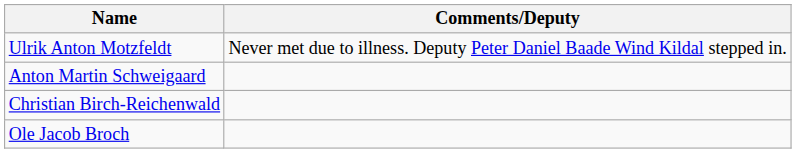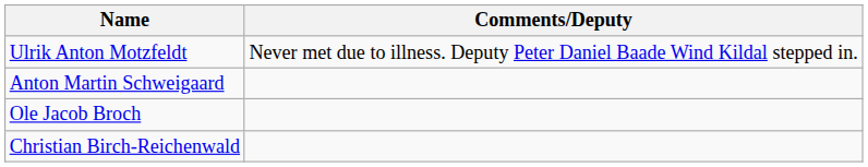rows swapped: Ole Jacob Broch <-> Christian Birch-Reichenwald
